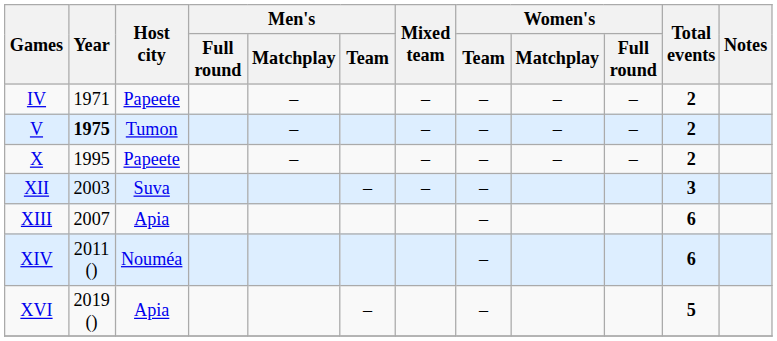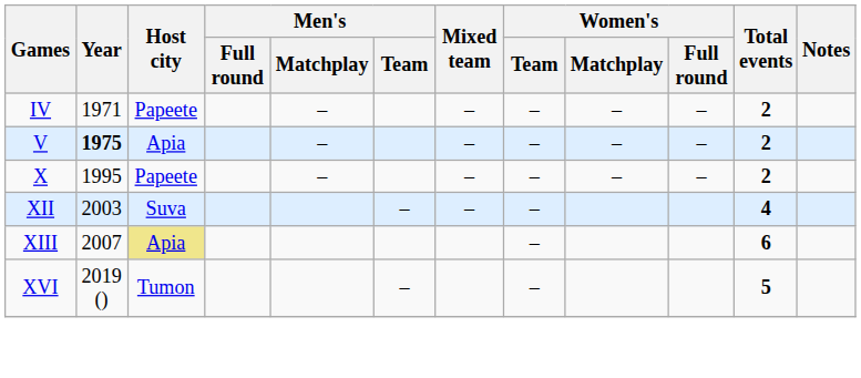V | Host city: Tumon -> Apia
XII | Total events: 3 -> 4
XIII | Host city: no background -> khaki background
- row: XIV | 2011 () | Nouméa | – | 6
XVI | Host city: Apia -> Tumon
